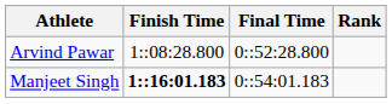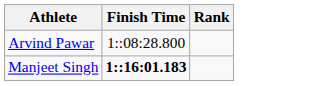- column: Final Time | 0::52:28.800 | 0::54:01.183
